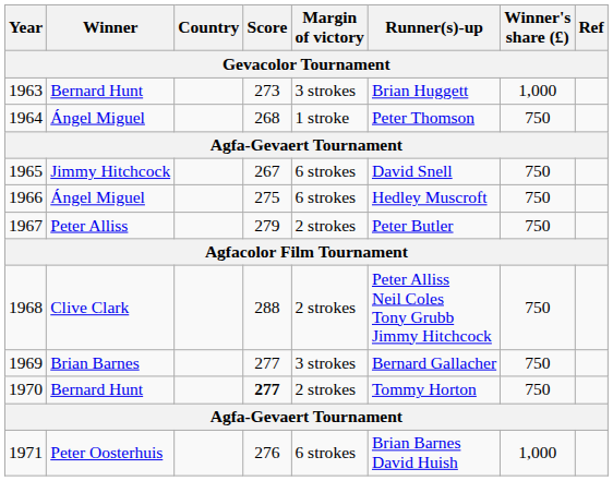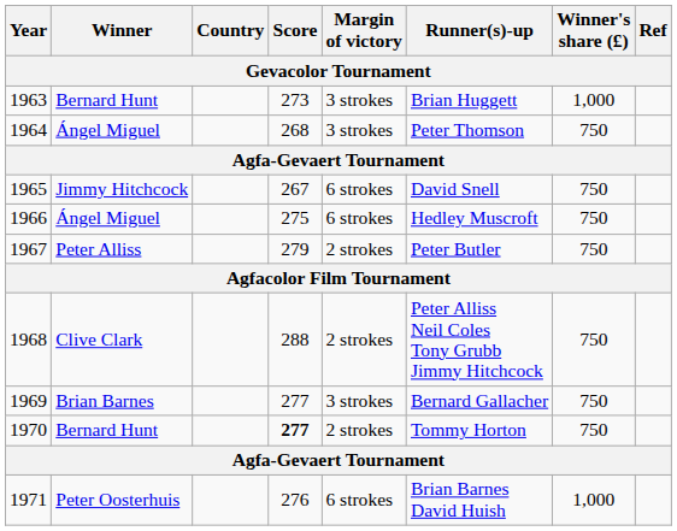1964 | Margin of victory: 1 stroke -> 3 strokes
